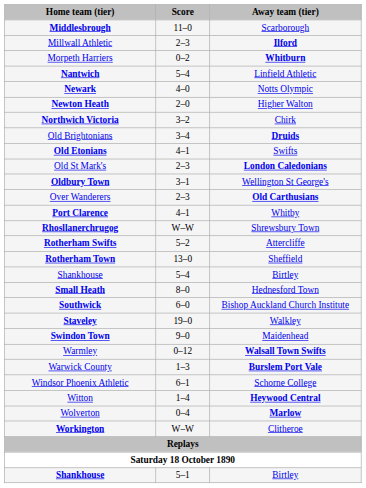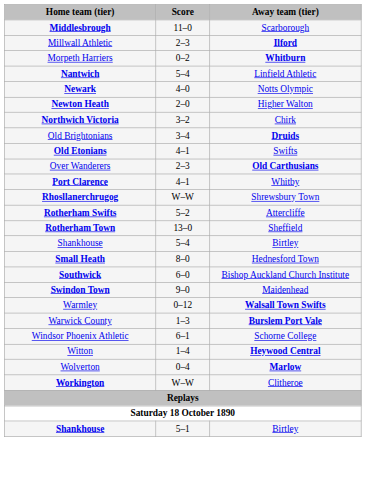- row: Old St Mark's | 2–3 | London Caledonians
- row: Oldbury Town | 3–1 | Wellington St George's
- row: Staveley | 19–0 | Walkley
